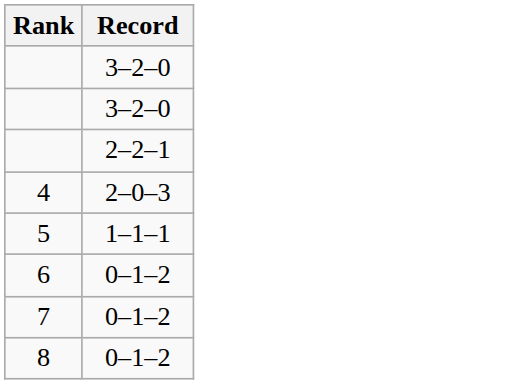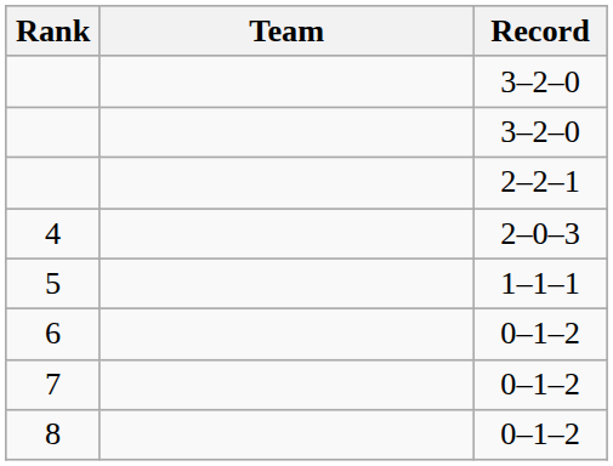+ column: Team
